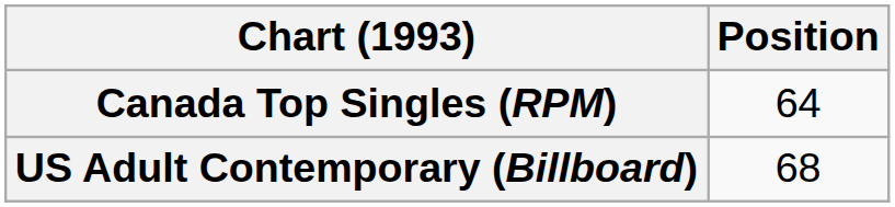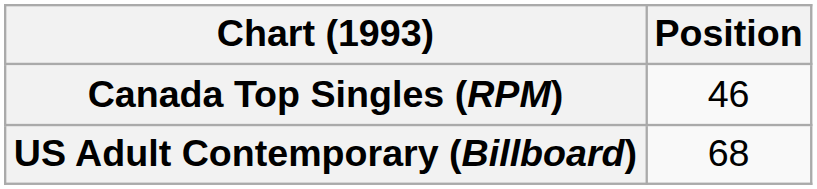Canada Top Singles (RPM) | Position: 64 -> 46
